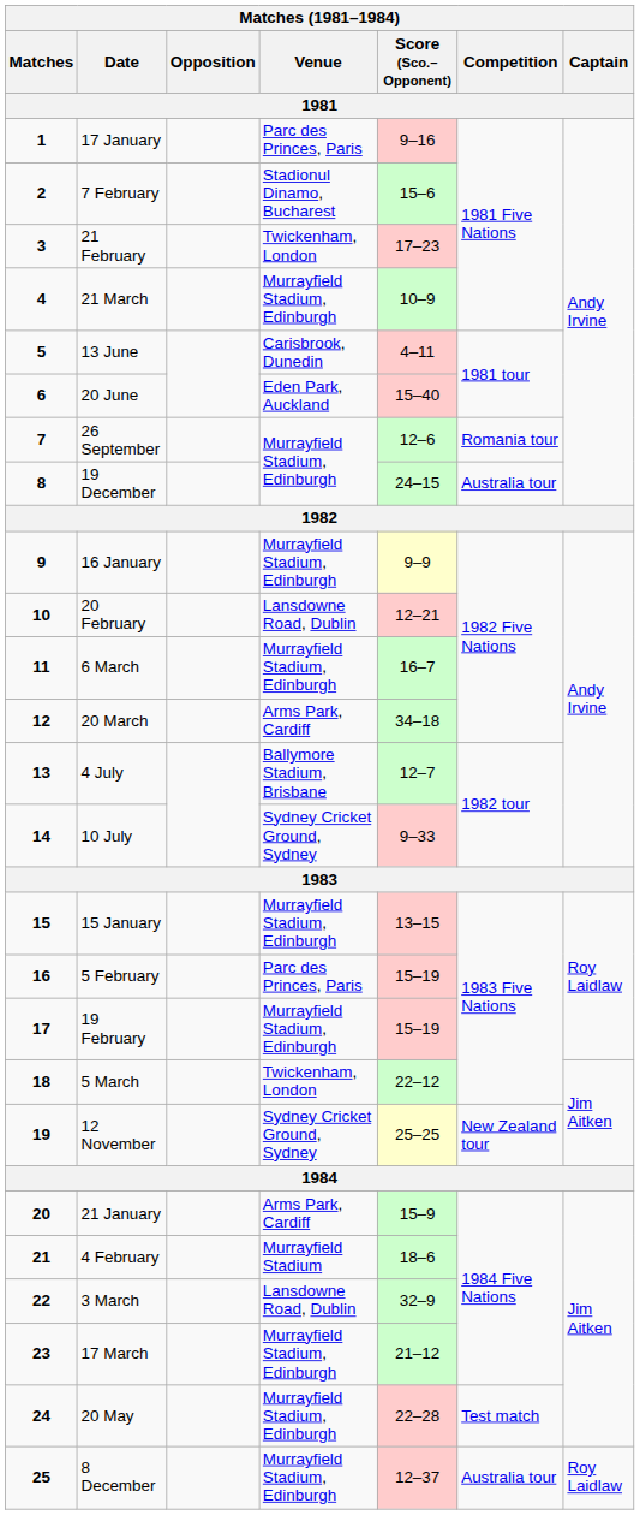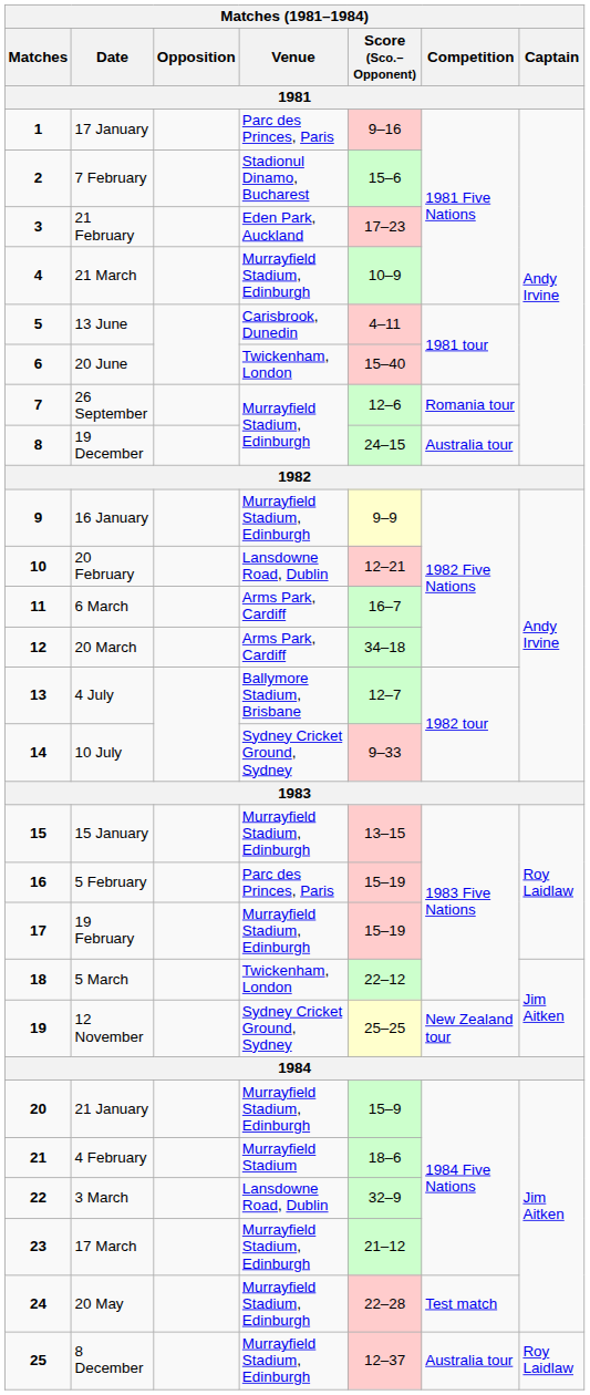21 February | Venue: Twickenham, London -> Eden Park, Auckland
20 June | Venue: Eden Park, Auckland -> Twickenham, London
6 March | Venue: Murrayfield Stadium, Edinburgh -> Arms Park, Cardiff
21 January | Venue: Arms Park, Cardiff -> Murrayfield Stadium, Edinburgh
